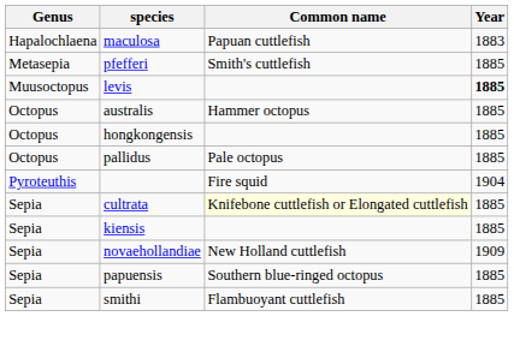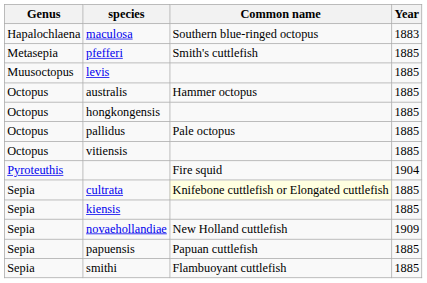maculosa | Common name: Papuan cuttlefish -> Southern blue-ringed octopus
levis | Year: bold -> normal
+ row: Octopus | vitiensis | 1885
papuensis | Common name: Southern blue-ringed octopus -> Papuan cuttlefish
